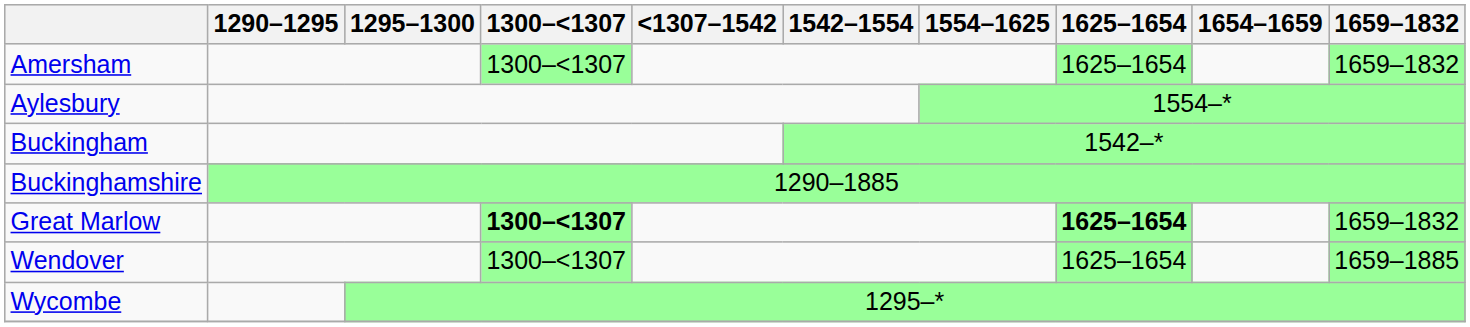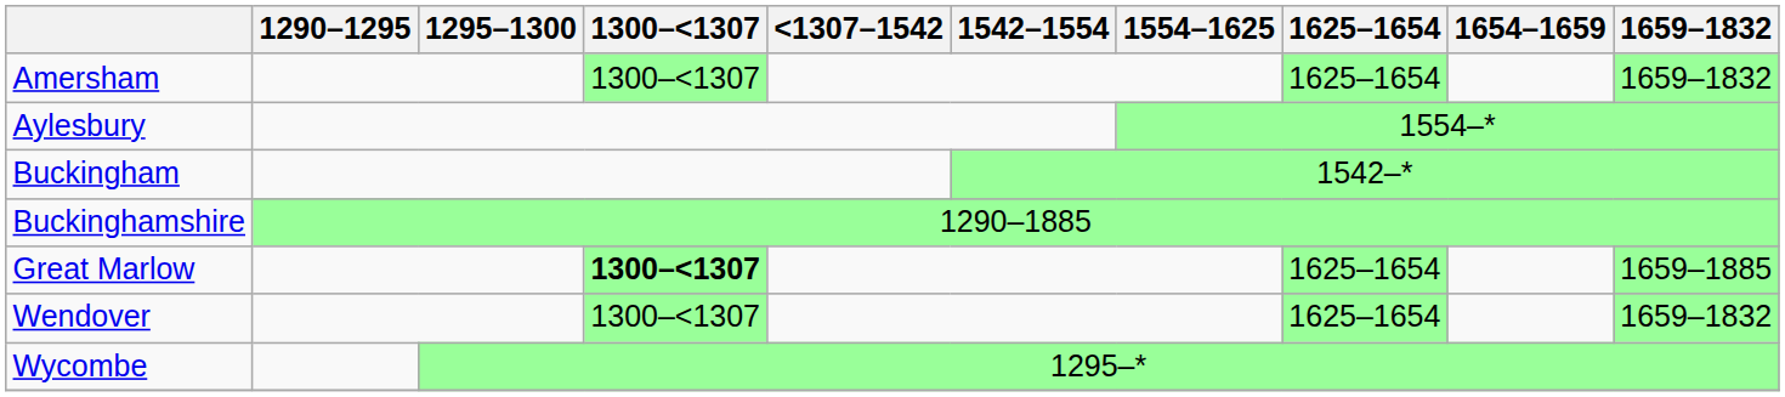Great Marlow | 1625–1654: bold -> normal
Great Marlow | 1659–1832: 1659–1832 -> 1659–1885
Wendover | 1659–1832: 1659–1885 -> 1659–1832
